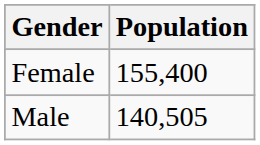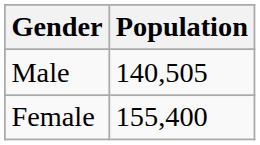rows swapped: Male <-> Female
